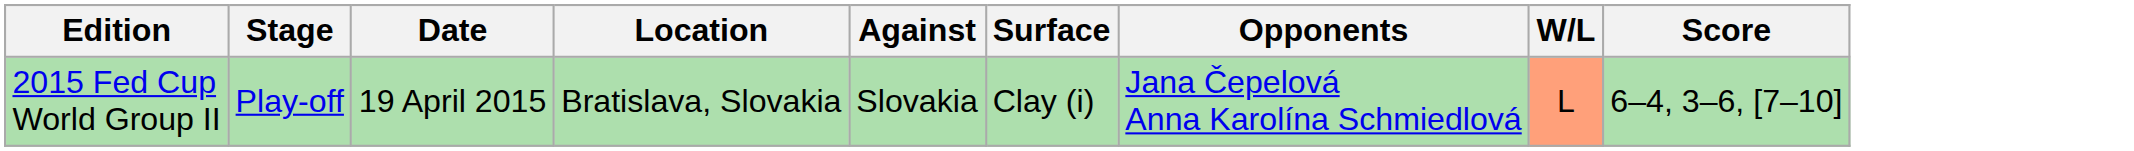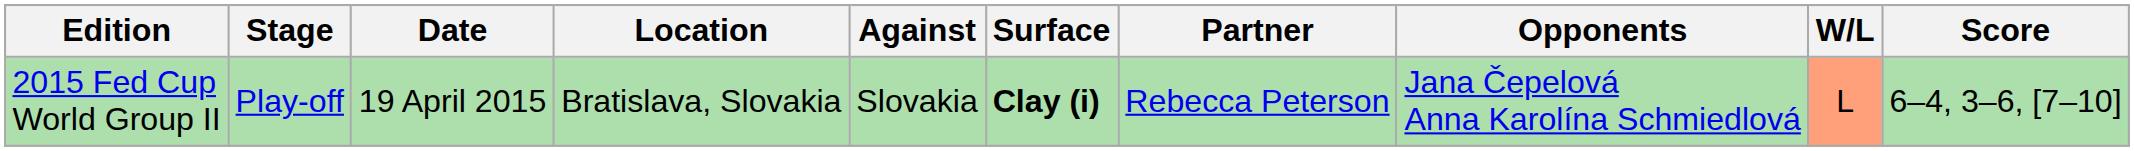+ column: Partner | Rebecca Peterson
2015 Fed Cup World Group II | Surface: normal -> bold
